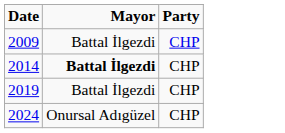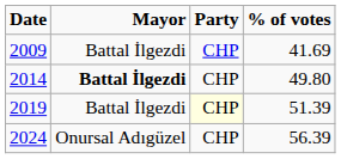+ column: % of votes | 41.69 | 49.80 | 51.39 | 56.39
2019 | Party: no background -> lightyellow background
